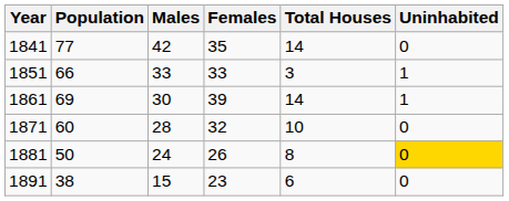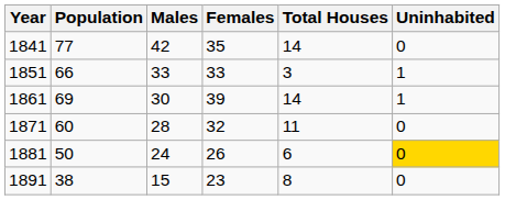1871 | Total Houses: 10 -> 11
1881 | Total Houses: 8 -> 6
1891 | Total Houses: 6 -> 8
